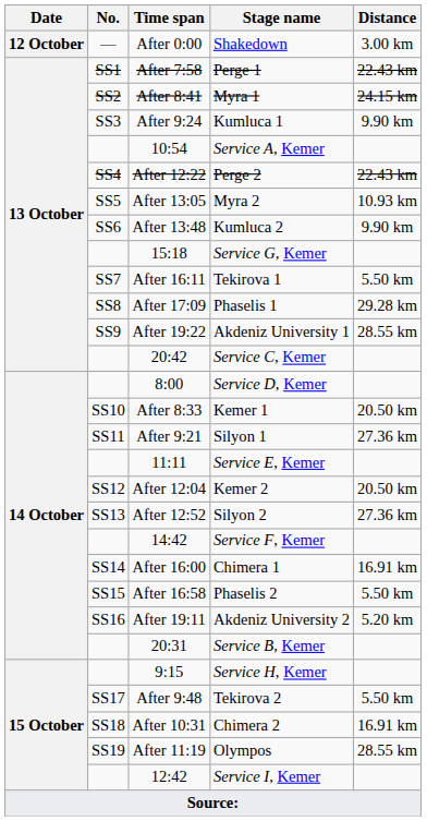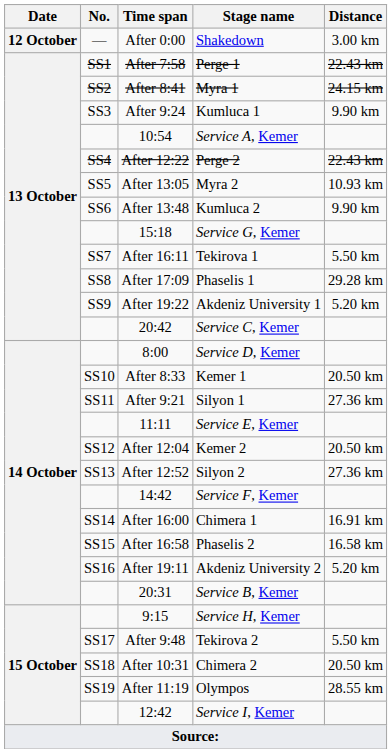After 19:22 | Distance: 28.55 km -> 5.20 km
After 16:58 | Distance: 5.50 km -> 16.58 km
After 10:31 | Distance: 16.91 km -> 20.50 km
